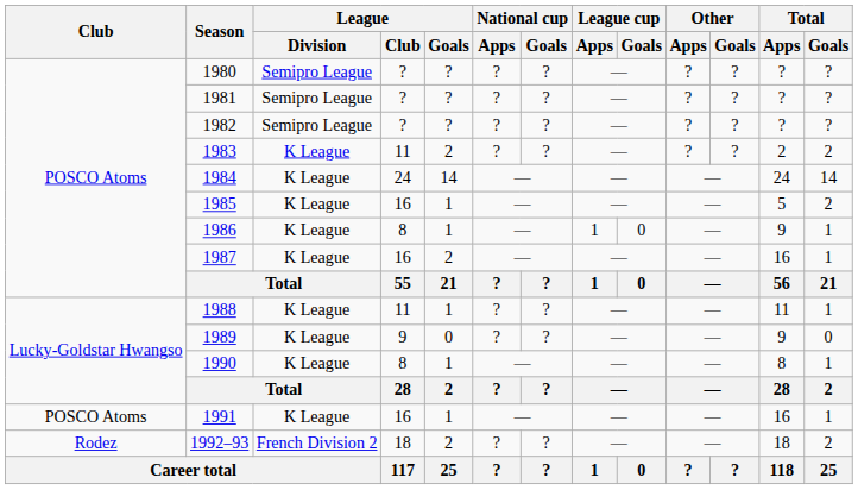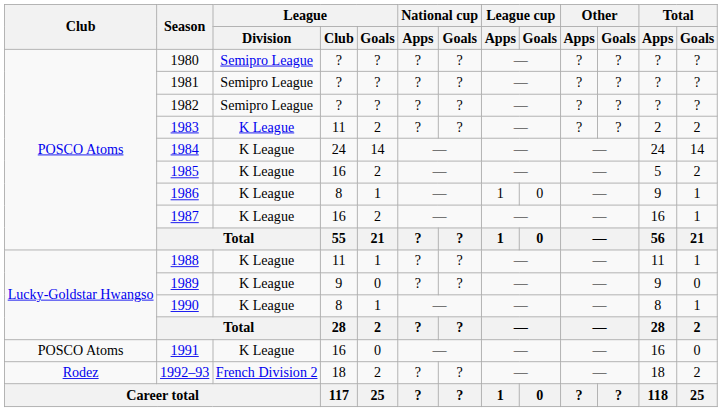1985 | League / Goals: 1 -> 2
1991 | League / Goals: 1 -> 0
1991 | Total / Goals: 1 -> 0
